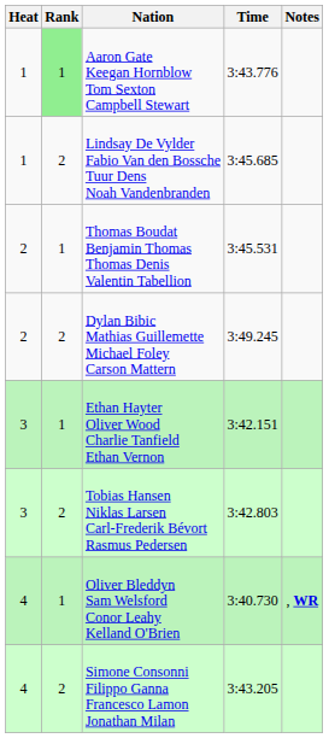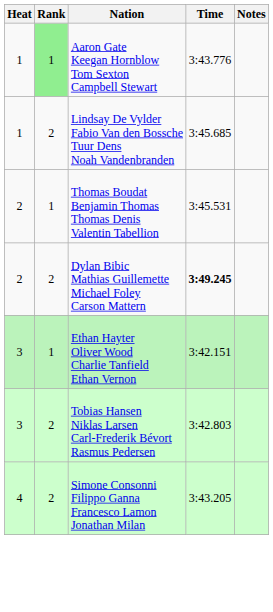Dylan Bibic Mathias Guillemette Michael Foley Carson Mattern | Time: normal -> bold
- row: 4 | 1 | Oliver Bleddyn Sam Welsford Conor Leahy Kelland O'Brien | 3:40.730 | , WR
